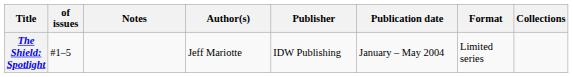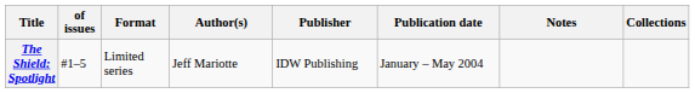columns swapped: Format <-> Notes
